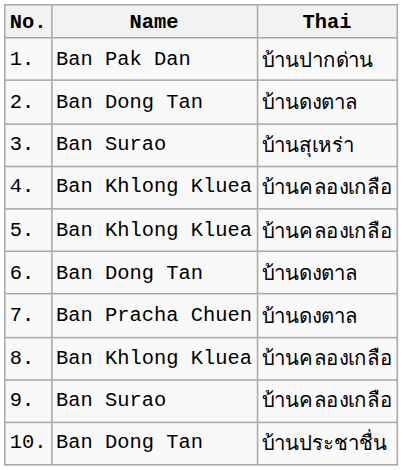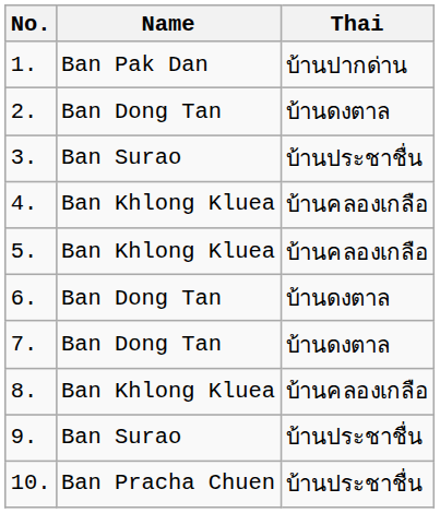3. | Thai: บ้านสุเหร่า -> บ้านประชาชื่น
7. | Name: Ban Pracha Chuen -> Ban Dong Tan
9. | Thai: บ้านคลองเกลือ -> บ้านประชาชื่น
10. | Name: Ban Dong Tan -> Ban Pracha Chuen
